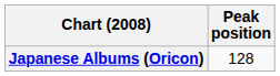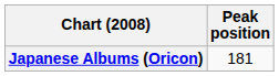Japanese Albums (Oricon) | Peak position: 128 -> 181
